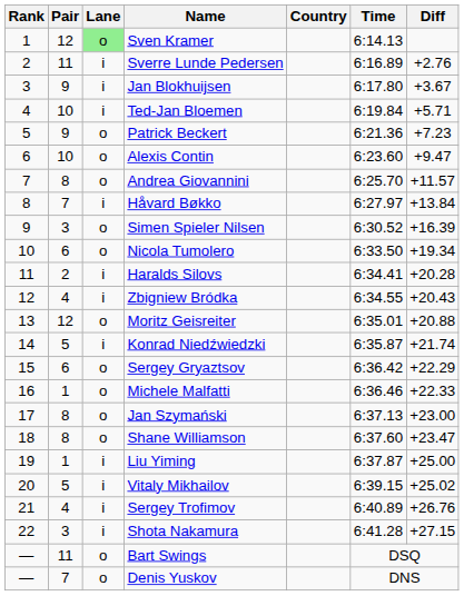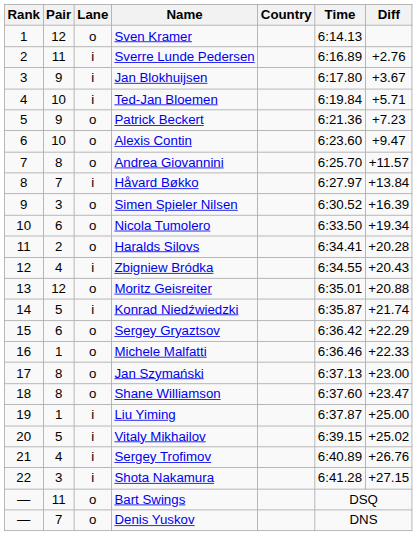Sven Kramer | Lane: lightgreen background -> no background
Haralds Silovs | Lane: i -> o
